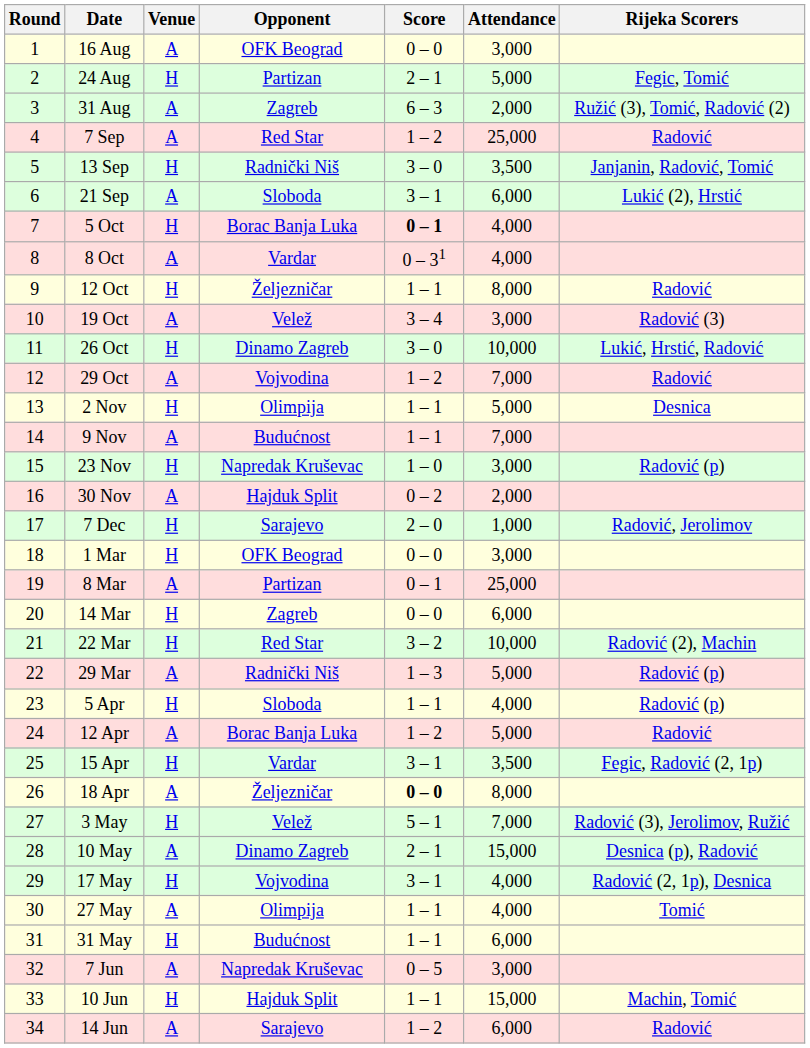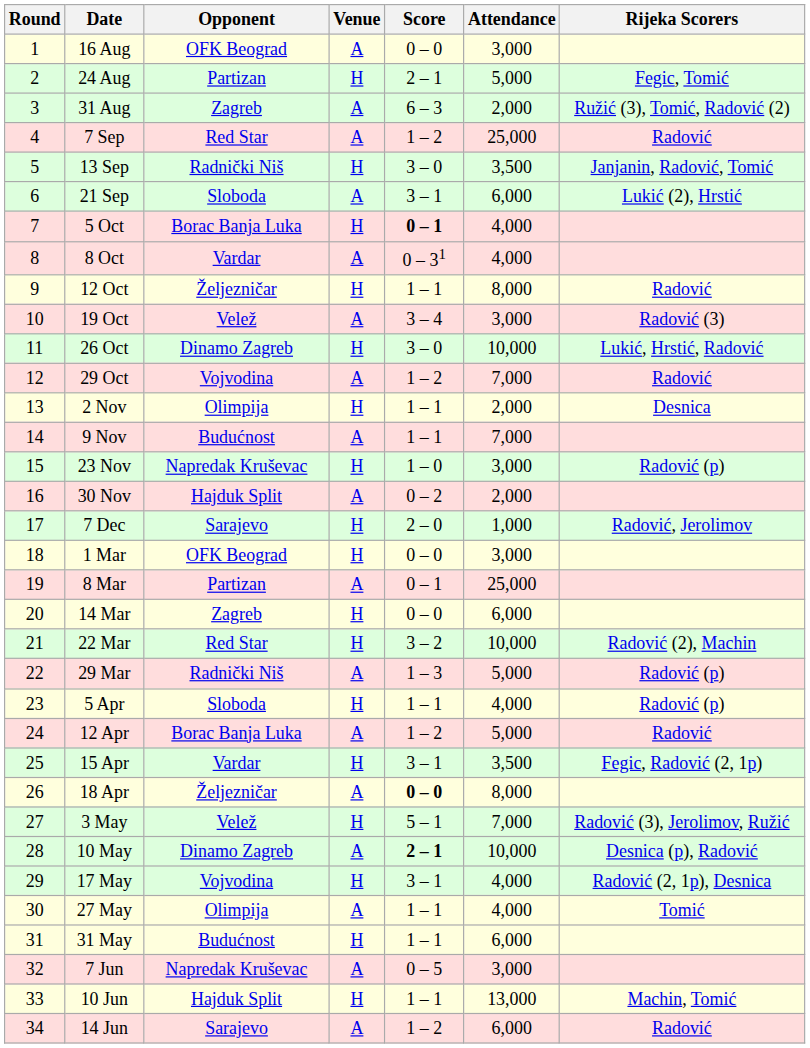columns swapped: Venue <-> Opponent
2 Nov | Attendance: 5,000 -> 2,000
10 May | Score: normal -> bold
10 May | Attendance: 15,000 -> 10,000
10 Jun | Attendance: 15,000 -> 13,000
